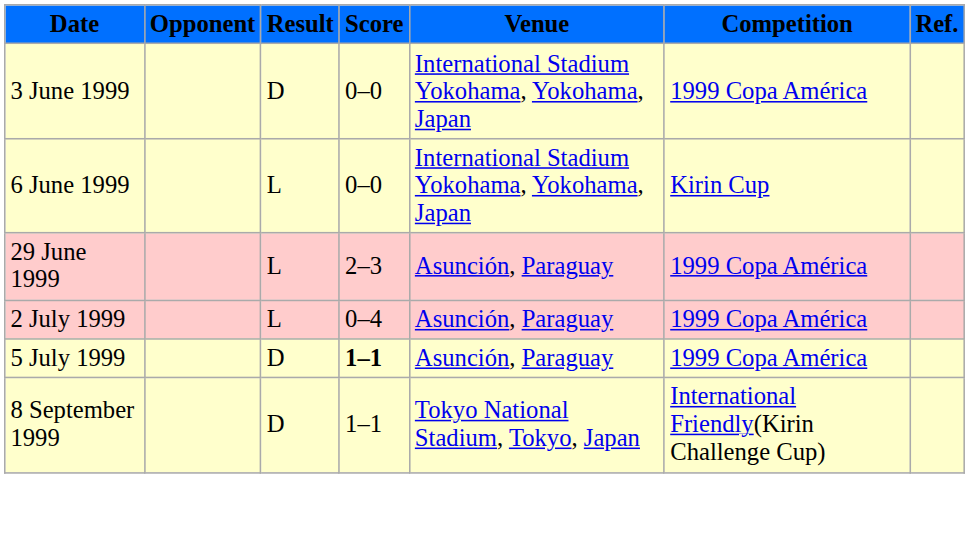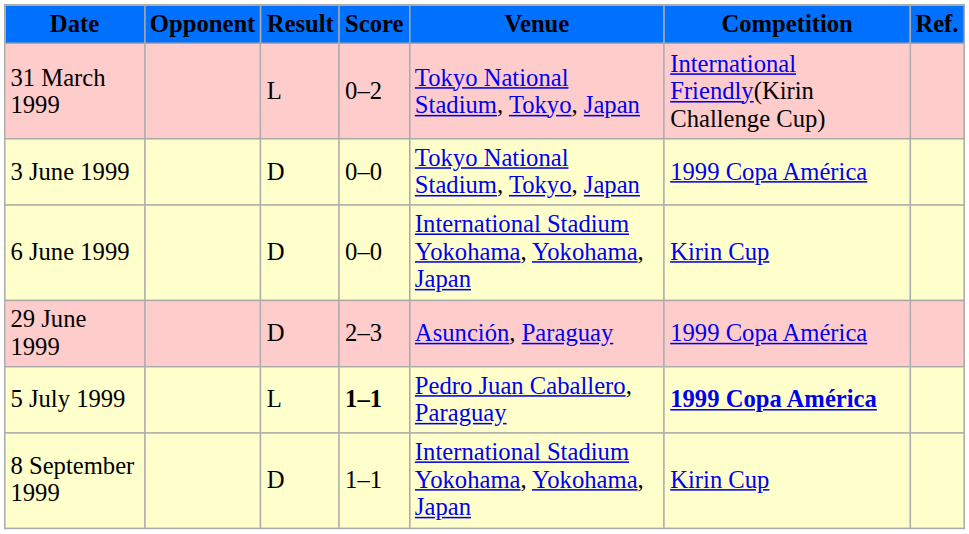+ row: 31 March 1999 | L | 0–2 | Tokyo National Stadium, Tokyo, Japan | International Friendly(Kirin Challenge Cup)
3 June 1999 | Venue: International Stadium Yokohama, Yokohama, Japan -> Tokyo National Stadium, Tokyo, Japan
6 June 1999 | Result: L -> D
29 June 1999 | Result: L -> D
- row: 2 July 1999 | L | 0–4 | Asunción, Paraguay | 1999 Copa América
5 July 1999 | Result: D -> L
5 July 1999 | Venue: Asunción, Paraguay -> Pedro Juan Caballero, Paraguay
5 July 1999 | Competition: normal -> bold
8 September 1999 | Venue: Tokyo National Stadium, Tokyo, Japan -> International Stadium Yokohama, Yokohama, Japan
8 September 1999 | Competition: International Friendly(Kirin Challenge Cup) -> Kirin Cup
